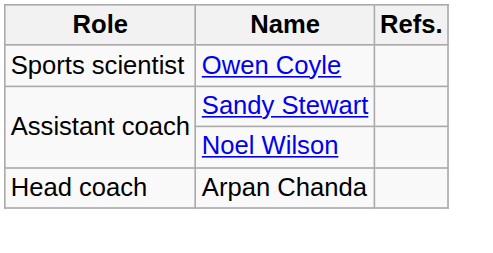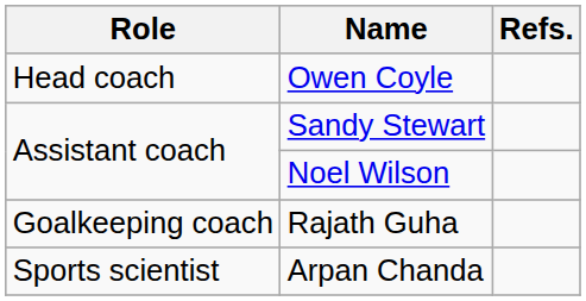Owen Coyle | Role: Sports scientist -> Head coach
+ row: Goalkeeping coach | Rajath Guha
Arpan Chanda | Role: Head coach -> Sports scientist
